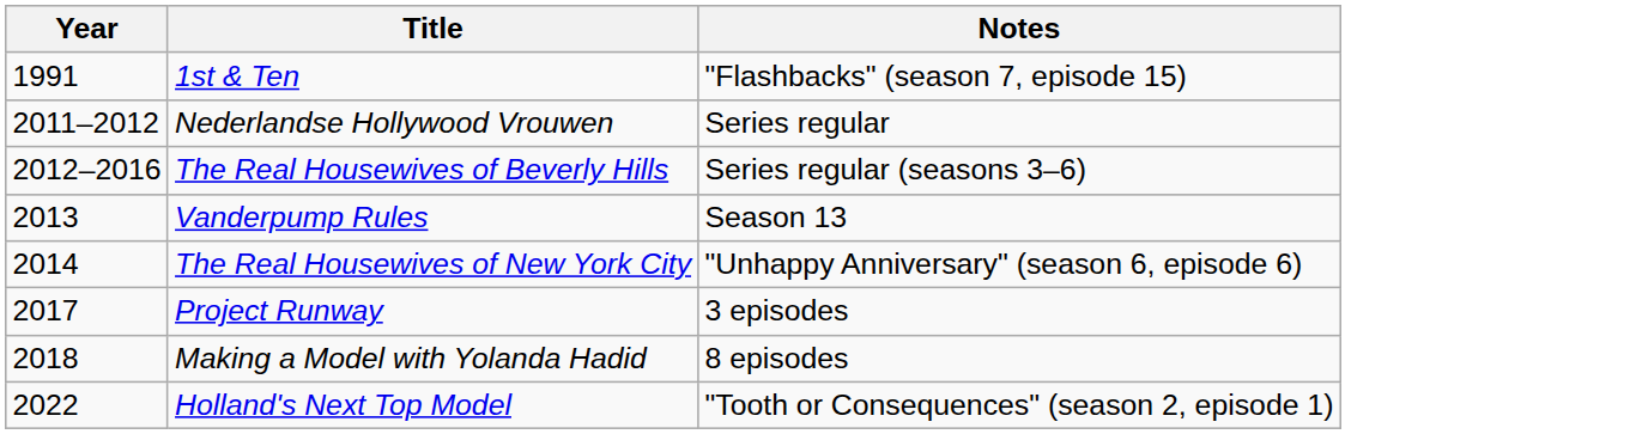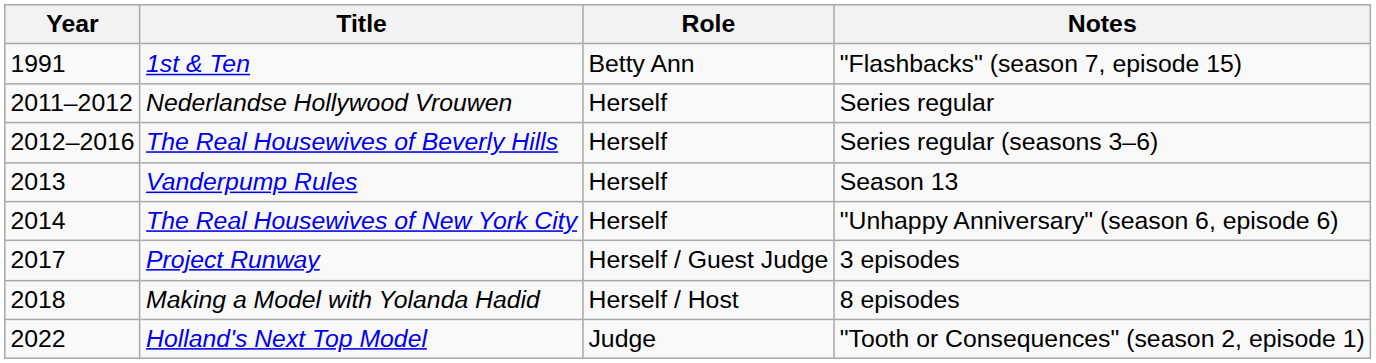+ column: Role | Betty Ann | Herself | Herself | Herself | Herself | Herself / Guest Judge | Herself / Host | Judge
